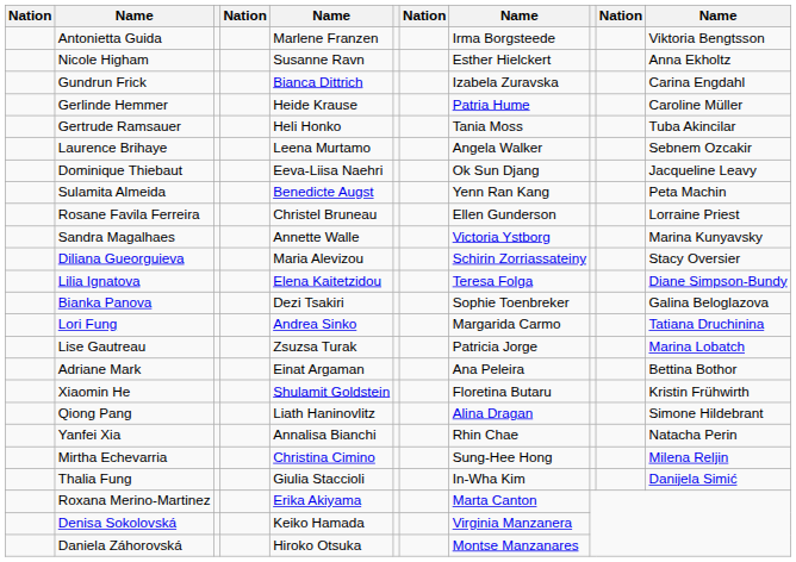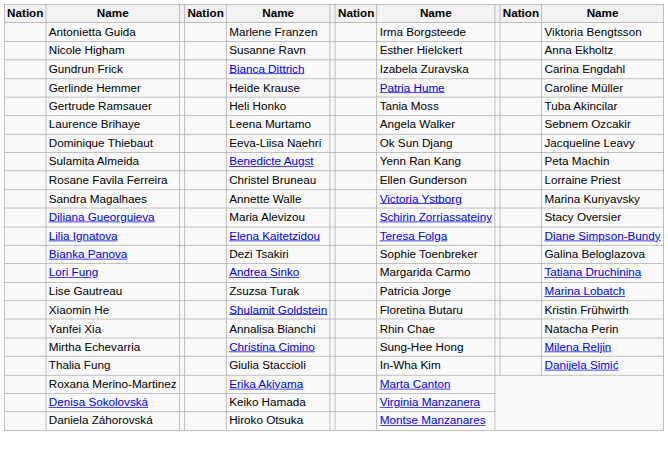- row: Adriane Mark | Einat Argaman | Ana Peleira | Bettina Bothor
- row: Qiong Pang | Liath Haninovlitz | Alina Dragan | Simone Hildebrant
